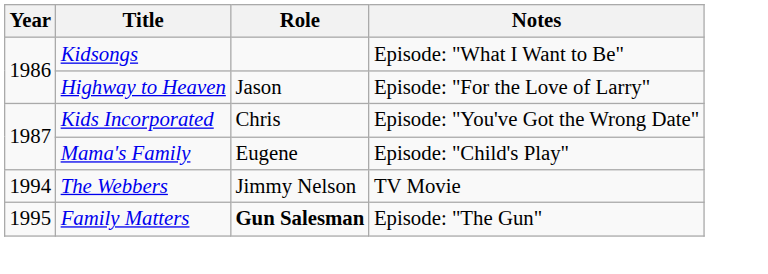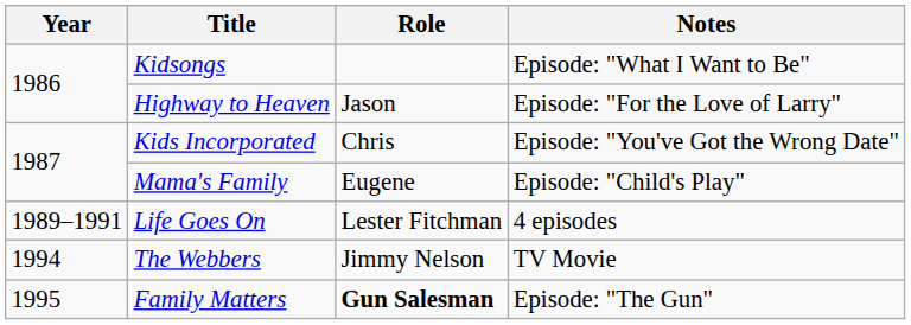+ row: 1989–1991 | Life Goes On | Lester Fitchman | 4 episodes
